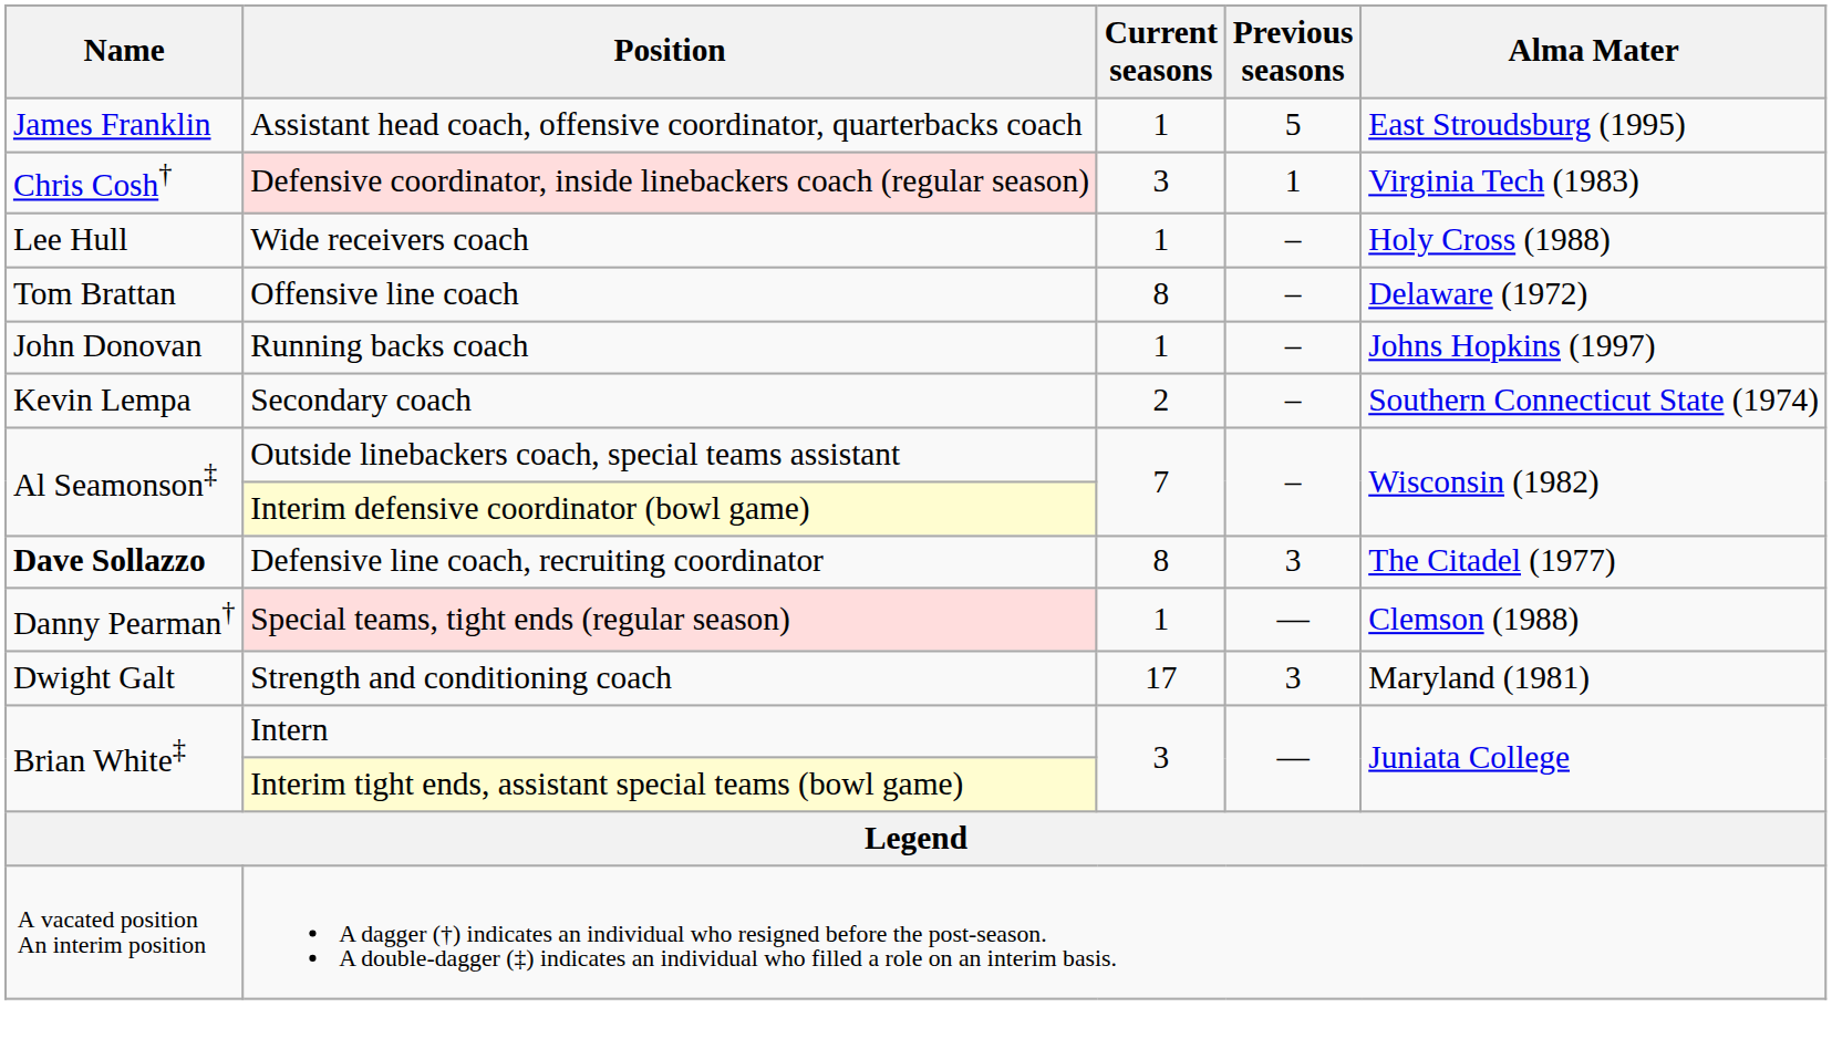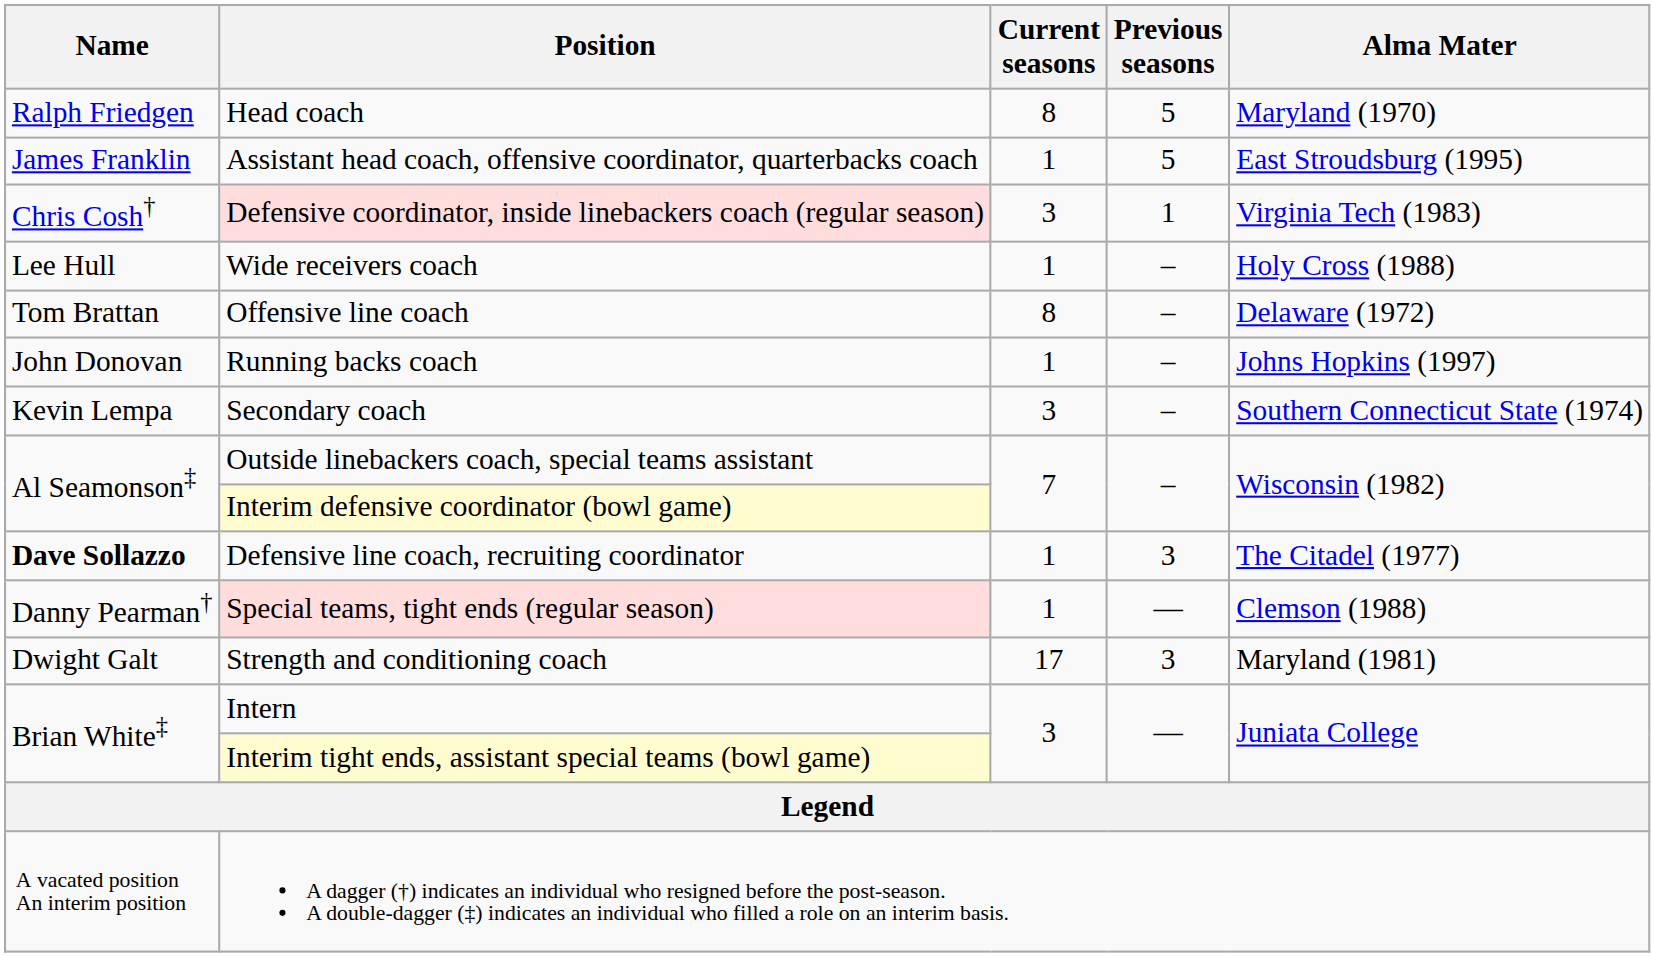+ row: Ralph Friedgen | Head coach | 8 | 5 | Maryland (1970)
Secondary coach | Current seasons: 2 -> 3
Defensive line coach, recruiting coordinator | Current seasons: 8 -> 1
